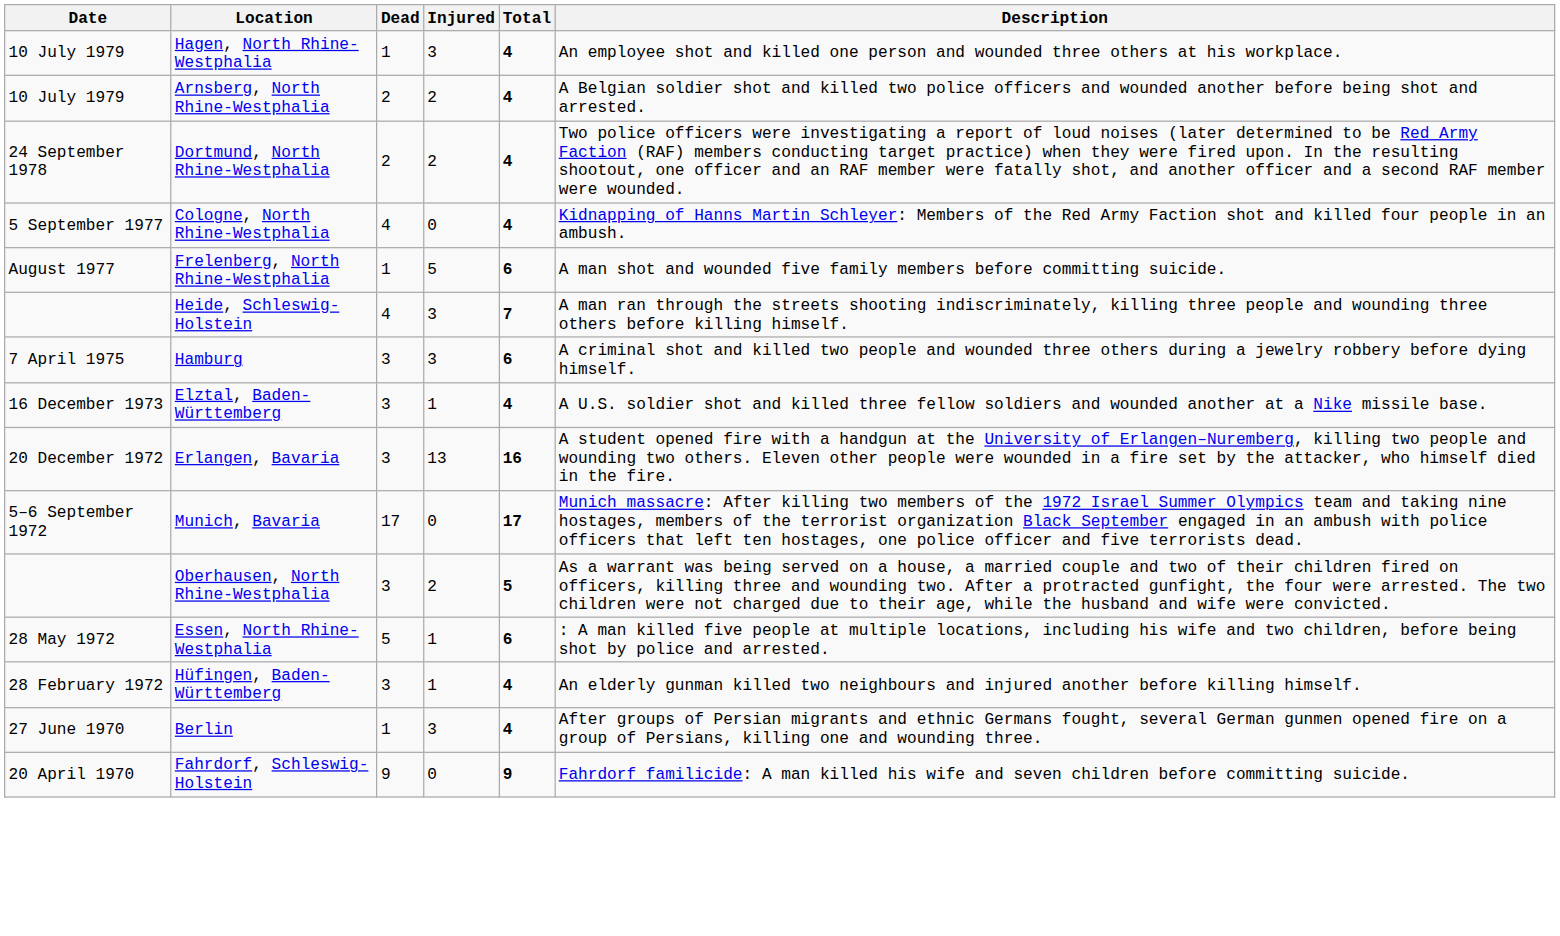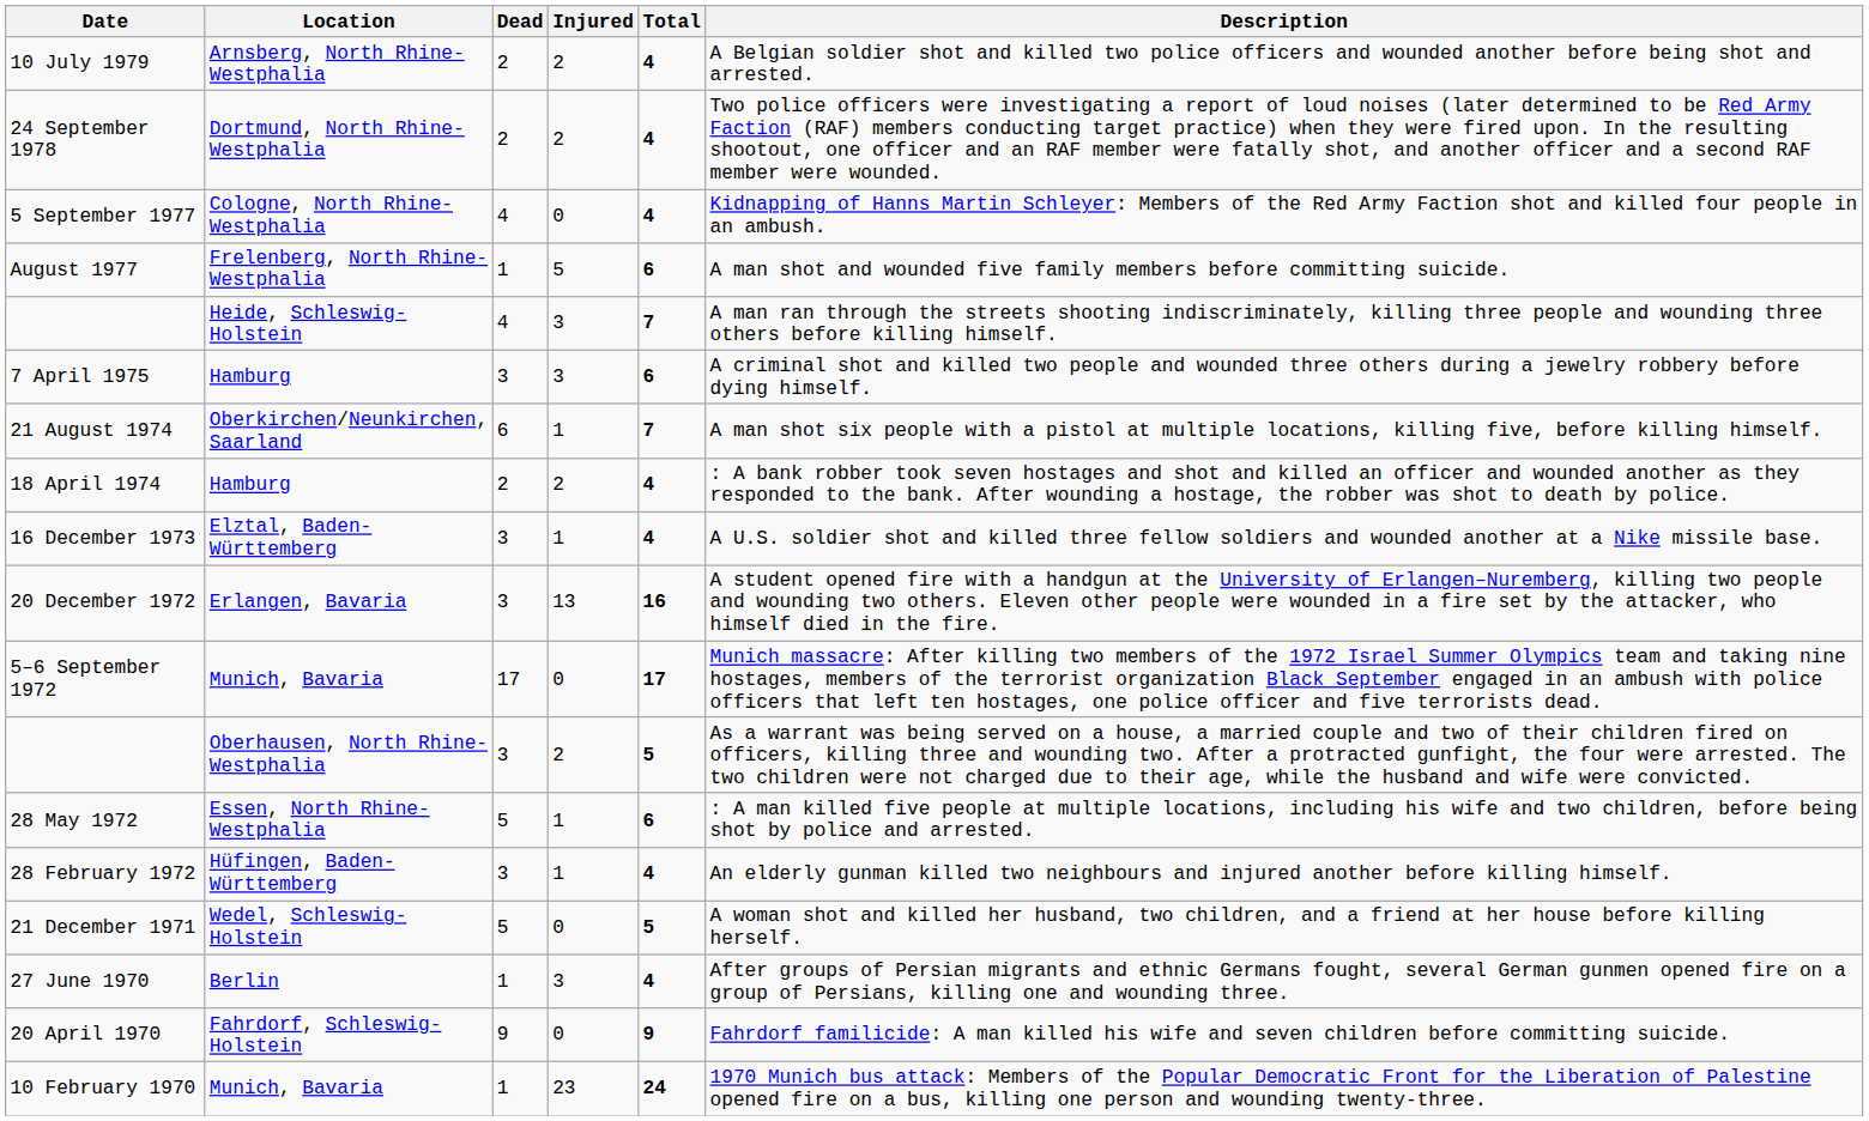- row: 10 July 1979 | Hagen, North Rhine-Westphalia | 1 | 3 | 4 | An employee shot and killed one person and wounded three others at his workplace.
+ row: 21 August 1974 | Oberkirchen/Neunkirchen, Saarland | 6 | 1 | 7 | A man shot six people with a pistol at multiple locations, killing five, before killing himself.
+ row: 18 April 1974 | Hamburg | 2 | 2 | 4 | : A bank robber took seven hostages and shot and killed an officer and wounded another as they responded to the bank. After wounding a hostage, the robber was shot to death by police.
+ row: 21 December 1971 | Wedel, Schleswig-Holstein | 5 | 0 | 5 | A woman shot and killed her husband, two children, and a friend at her house before killing herself.
+ row: 10 February 1970 | Munich, Bavaria | 1 | 23 | 24 | 1970 Munich bus attack: Members of the Popular Democratic Front for the Liberation of Palestine opened fire on a bus, killing one person and wounding twenty-three.
